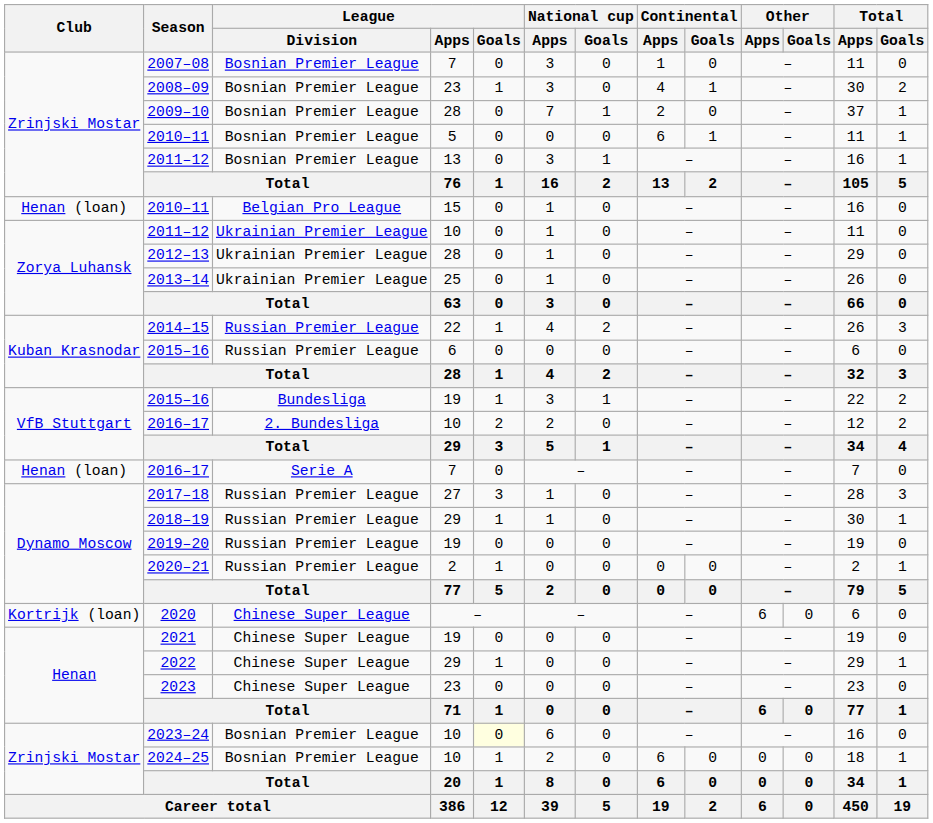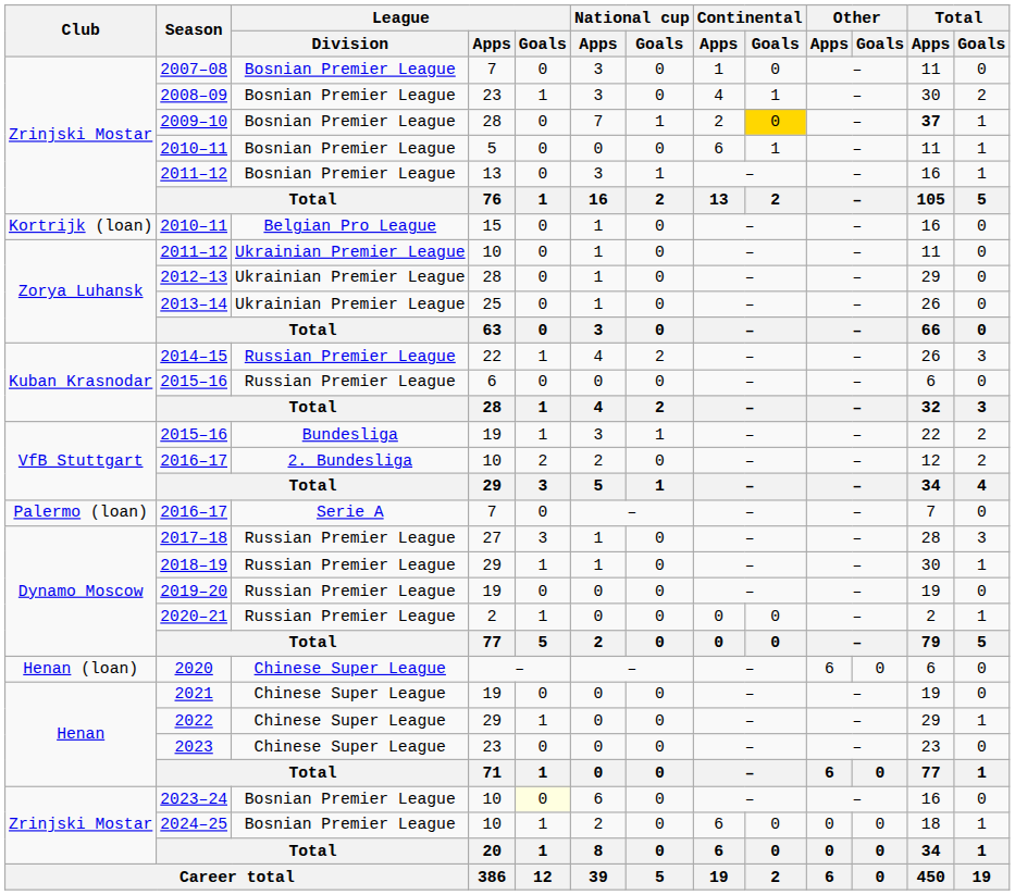2009–10 | Continental / Goals: no background -> gold background
2009–10 | Total / Apps: normal -> bold
2010–11 / 15 | Club: Henan (loan) -> Kortrijk (loan)
2016–17 / 7 | Club: Henan (loan) -> Palermo (loan)
2020 | Club: Kortrijk (loan) -> Henan (loan)
